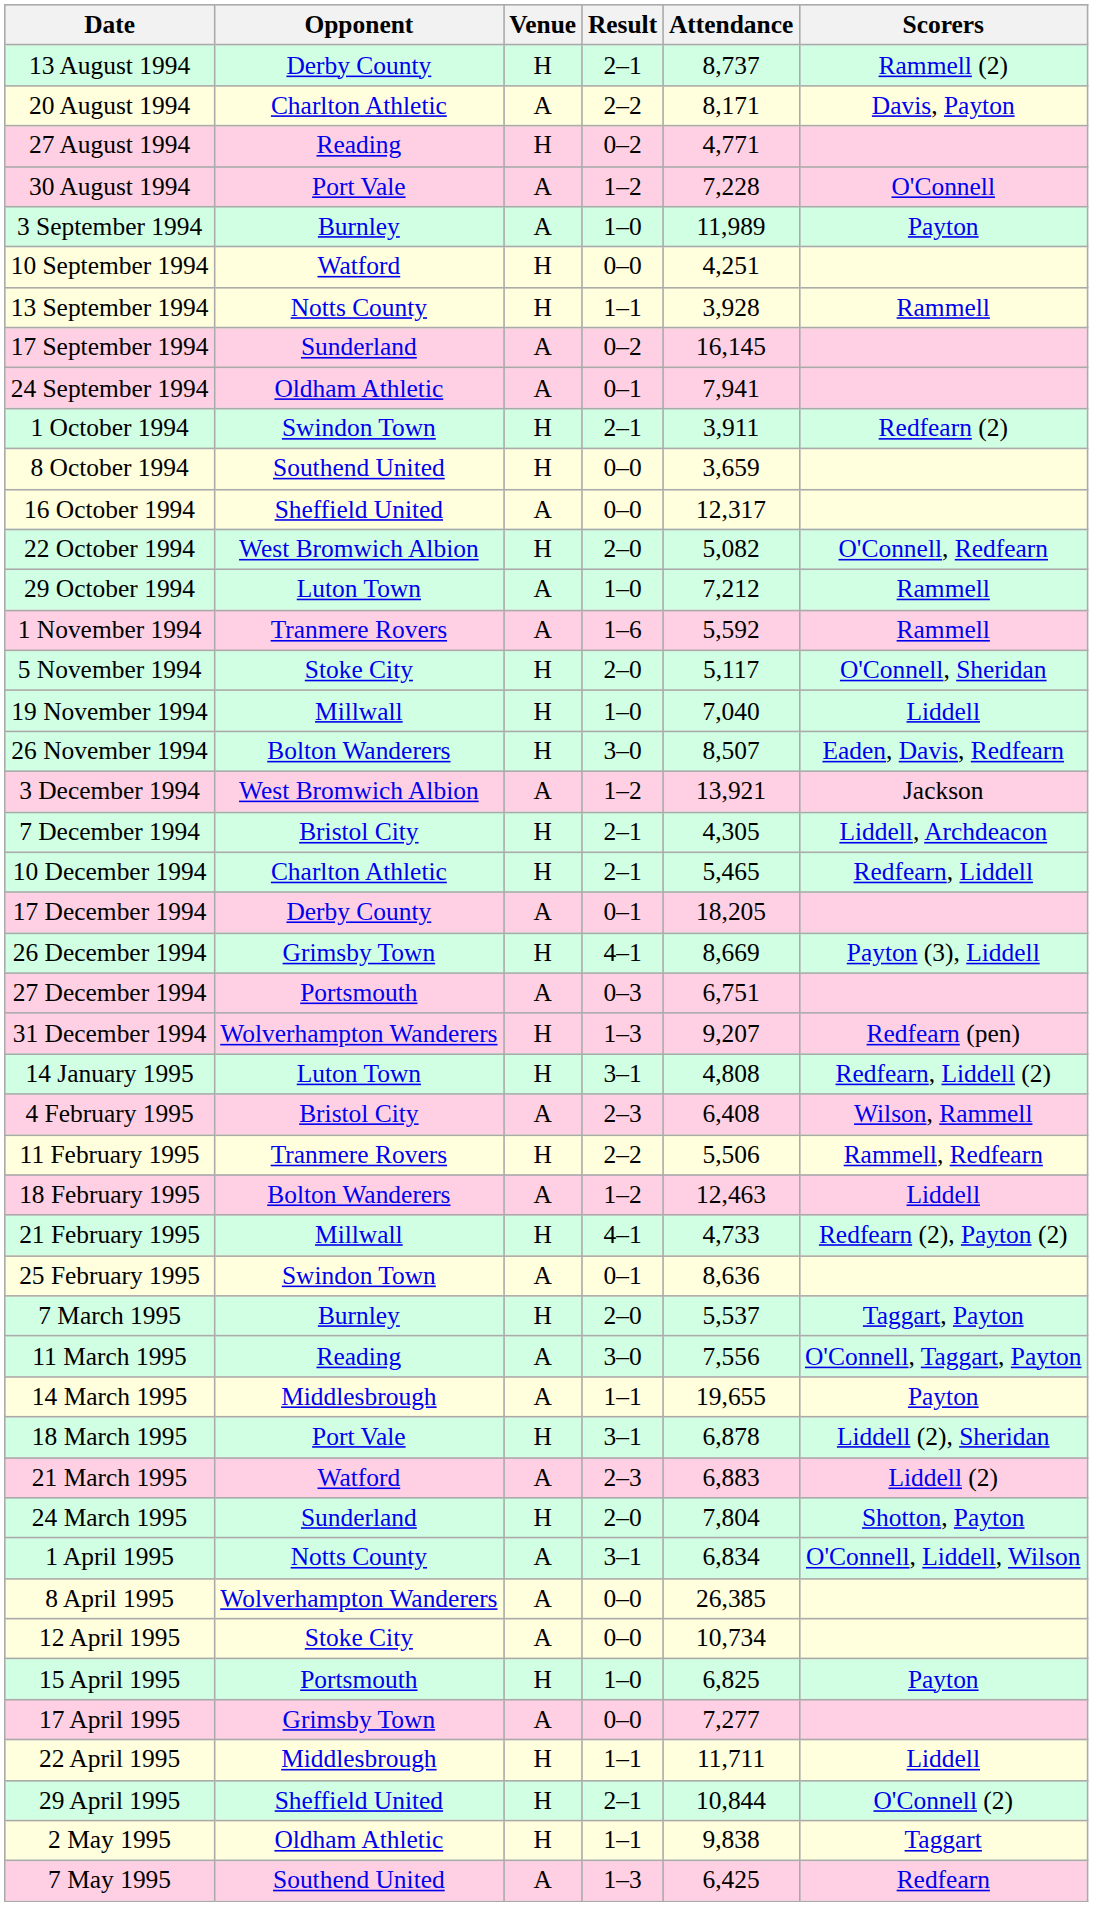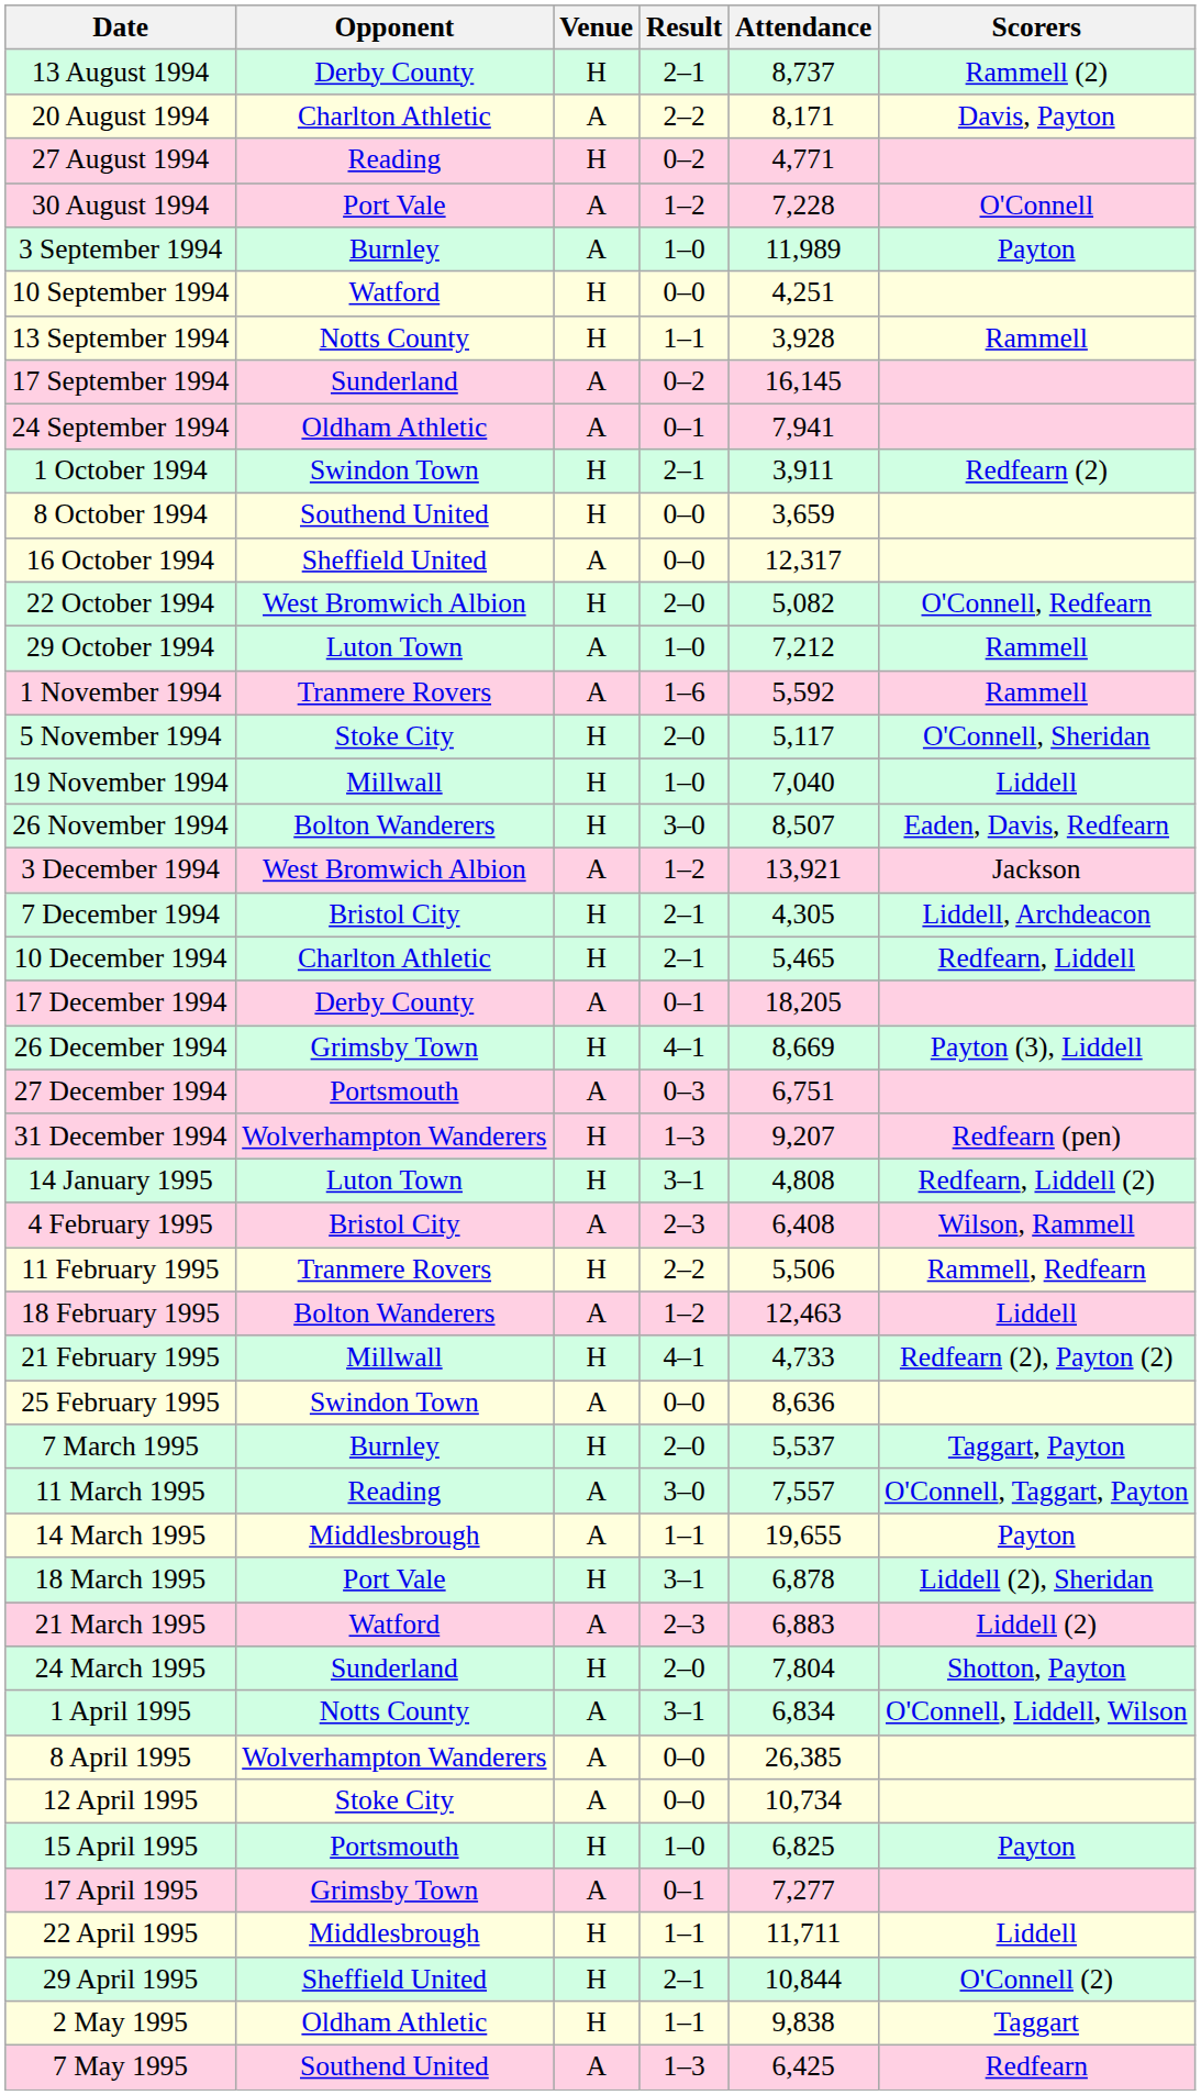25 February 1995 | Result: 0–1 -> 0–0
11 March 1995 | Attendance: 7,556 -> 7,557
17 April 1995 | Result: 0–0 -> 0–1
